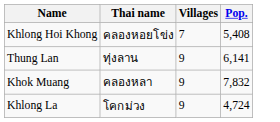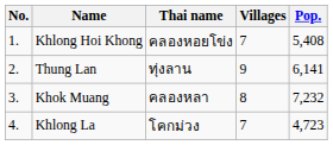+ column: No. | 1. | 2. | 3. | 4.
Khok Muang | Villages: 9 -> 8
Khok Muang | Pop.: 7,832 -> 7,232
Khlong La | Villages: 9 -> 7
Khlong La | Pop.: 4,724 -> 4,723
